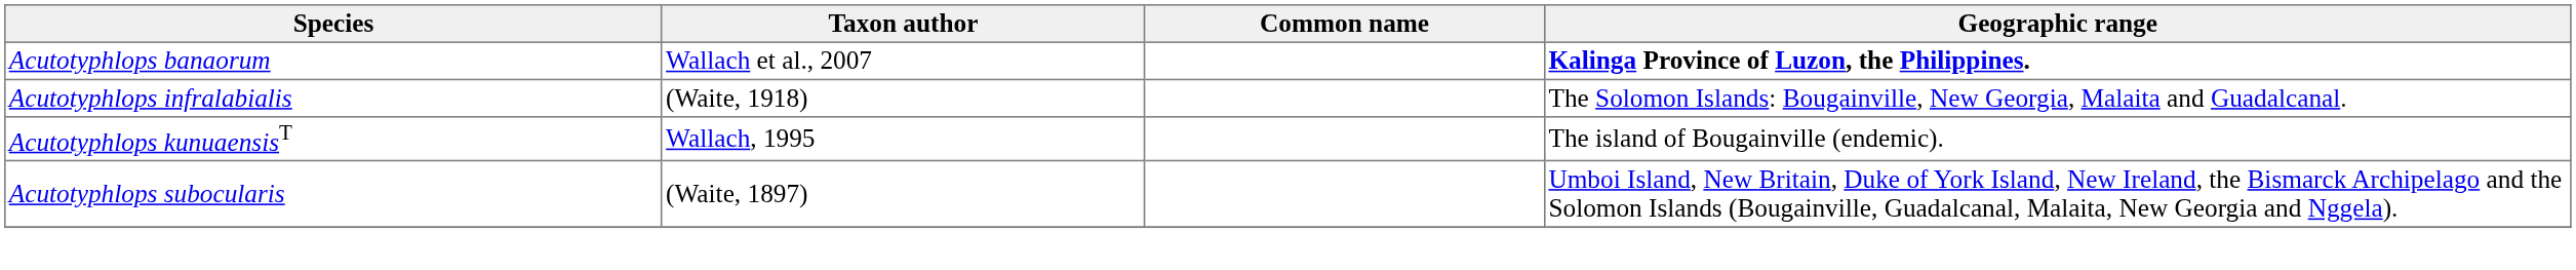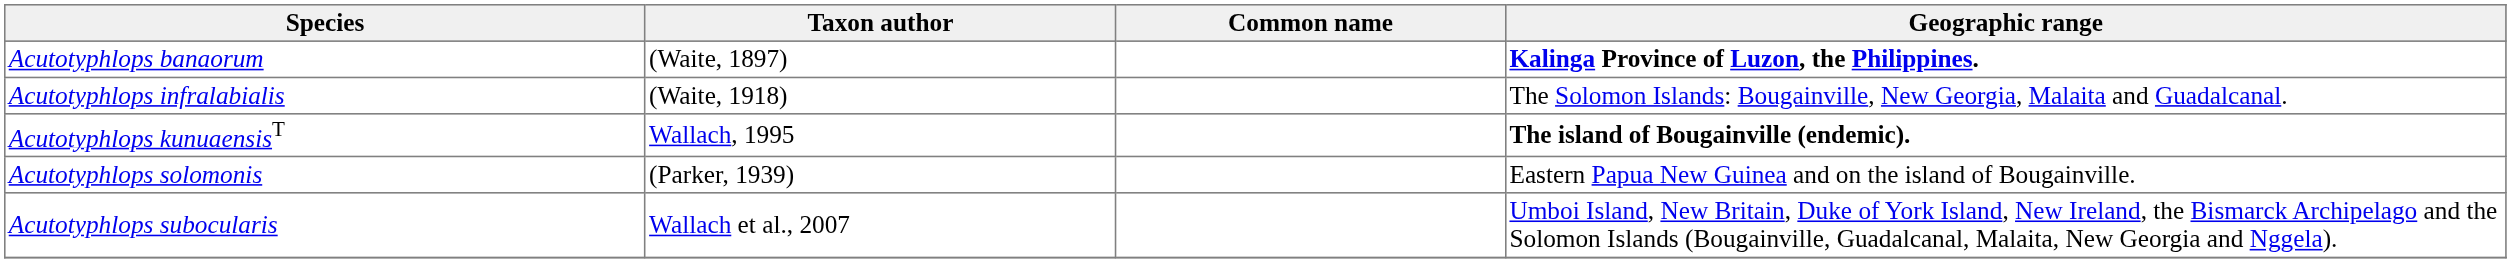Acutotyphlops banaorum | Taxon author: Wallach et al., 2007 -> (Waite, 1897)
Acutotyphlops kunuaensisT | Geographic range: normal -> bold
+ row: Acutotyphlops solomonis | (Parker, 1939) | Eastern Papua New Guinea and on the island of Bougainville.
Acutotyphlops subocularis | Taxon author: (Waite, 1897) -> Wallach et al., 2007
